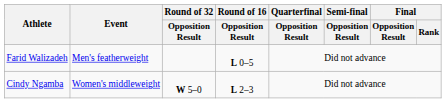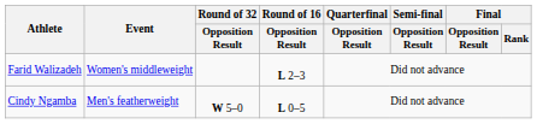Farid Walizadeh | Event: Men's featherweight -> Women's middleweight
Farid Walizadeh | Round of 16 / Opposition Result: L 0–5 -> L 2–3
Cindy Ngamba | Event: Women's middleweight -> Men's featherweight
Cindy Ngamba | Round of 16 / Opposition Result: L 2–3 -> L 0–5
